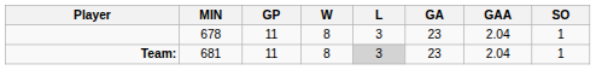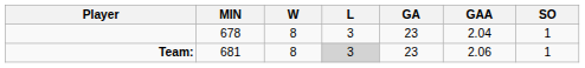- column: GP | 11 | 11
Team: | GAA: 2.04 -> 2.06
